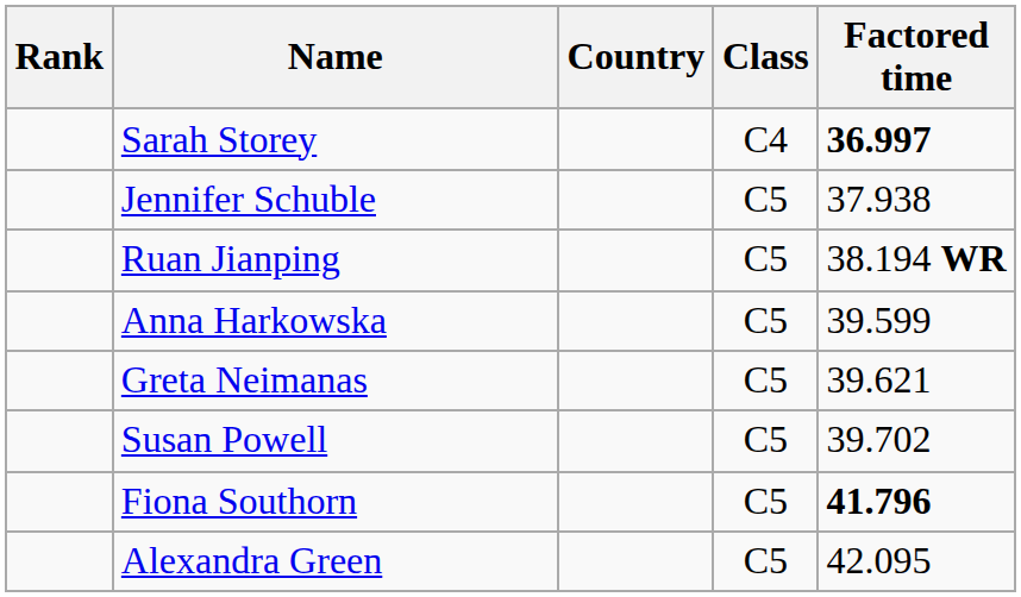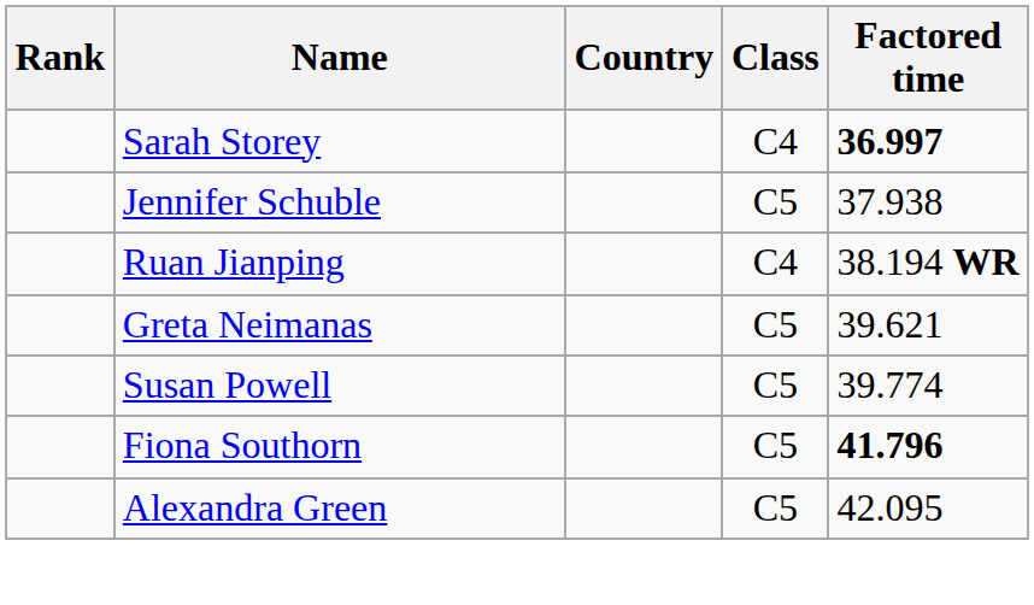Ruan Jianping | Class: C5 -> C4
- row: Anna Harkowska | C5 | 39.599
Susan Powell | Factored time: 39.702 -> 39.774
